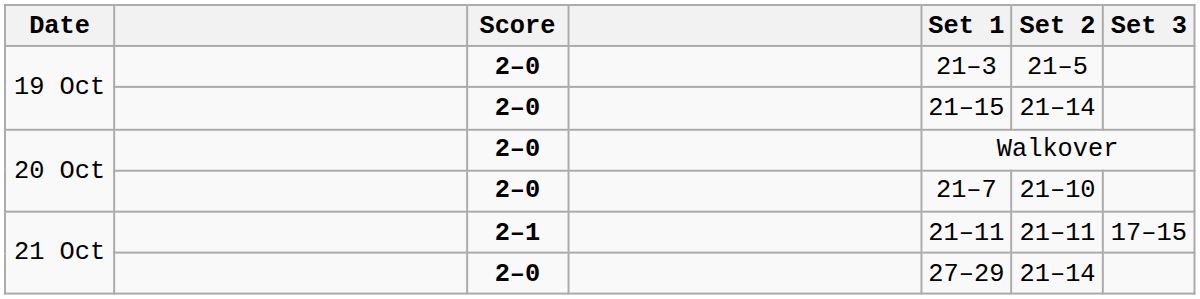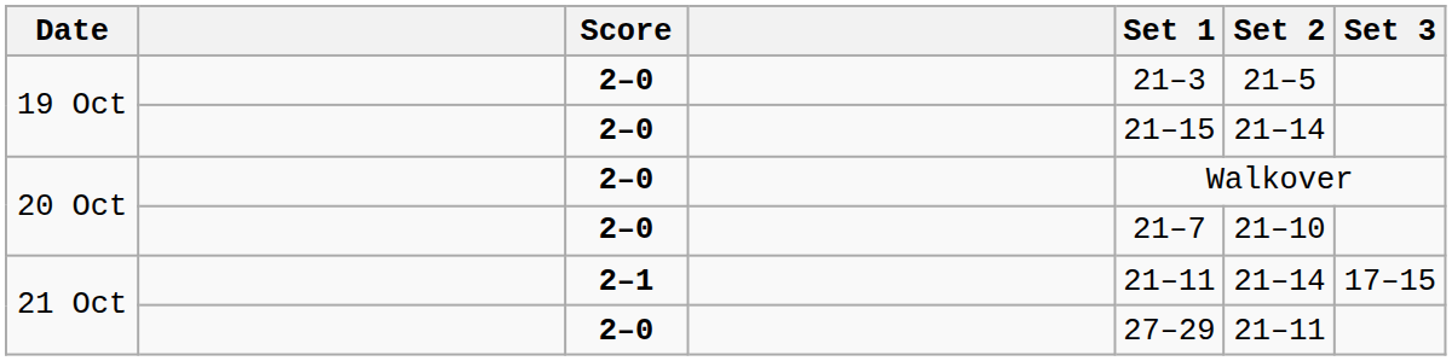21 Oct / 2–1 | Set 2: 21–11 -> 21–14
21 Oct / 2–0 | Set 2: 21–14 -> 21–11
